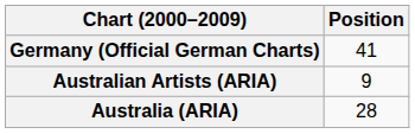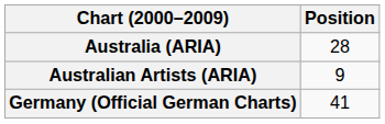rows swapped: Australia (ARIA) <-> Germany (Official German Charts)
